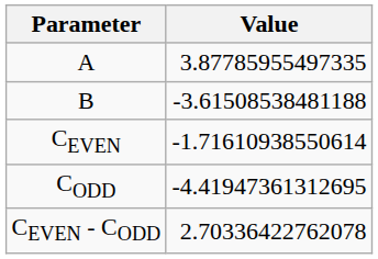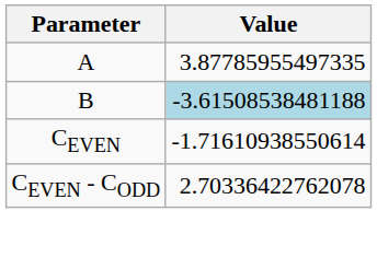B | Value: no background -> lightblue background
- row: CODD | -4.41947361312695
